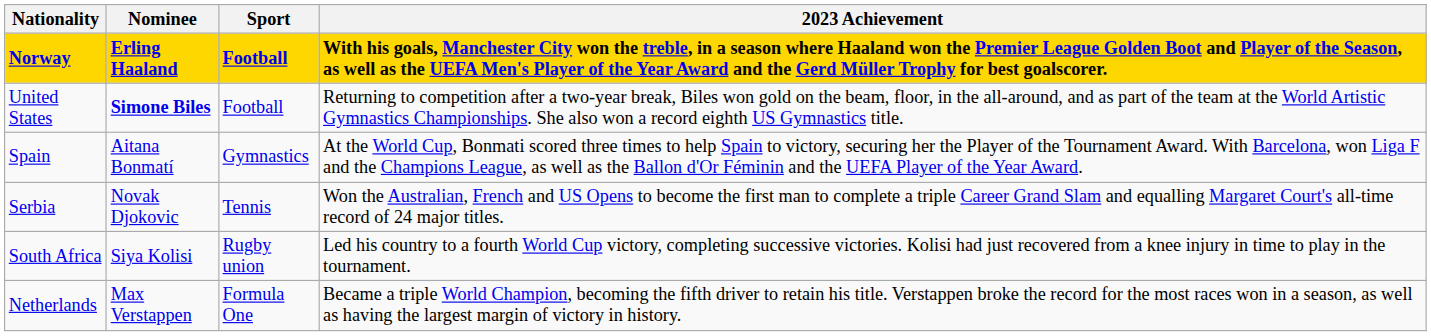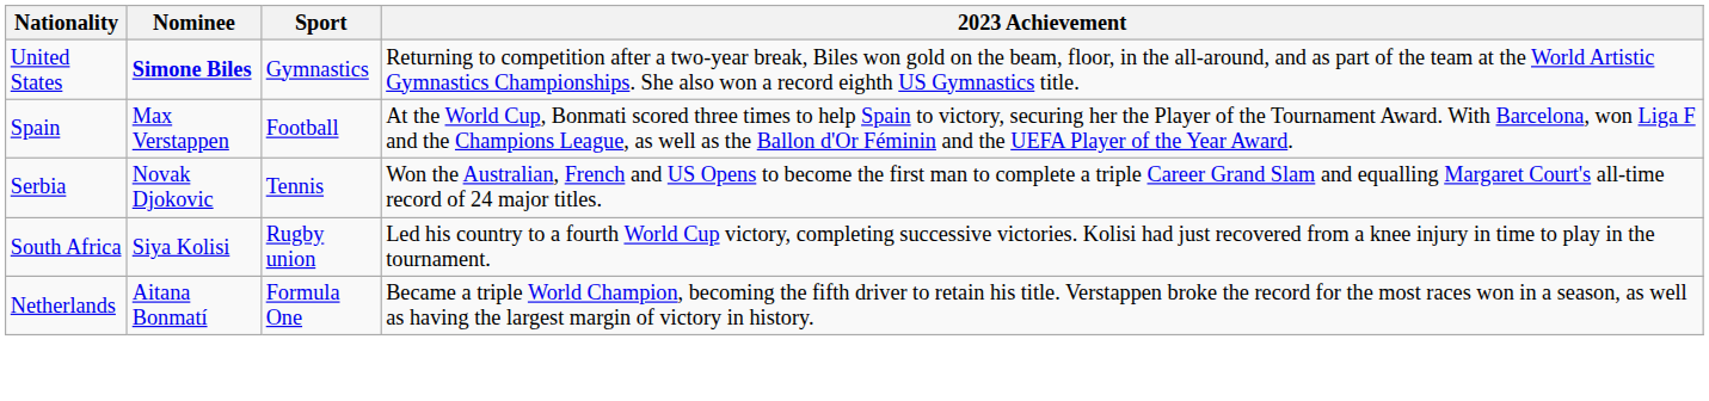- row: Norway | Erling Haaland | Football | With his goals, Manchester City won the treble, in a season where Haaland won the Premier League Golden Boot and Player of the Season, as well as the UEFA Men's Player of the Year Award and the Gerd Müller Trophy for best goalscorer.
United States | Sport: Football -> Gymnastics
Spain | Nominee: Aitana Bonmatí -> Max Verstappen
Spain | Sport: Gymnastics -> Football
Netherlands | Nominee: Max Verstappen -> Aitana Bonmatí
